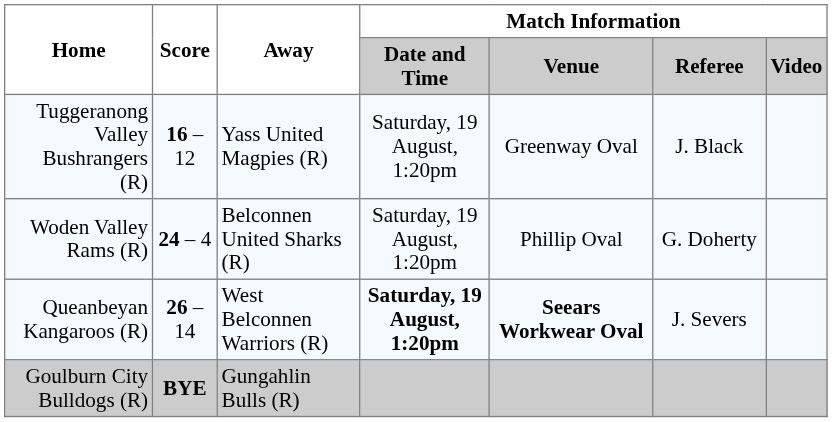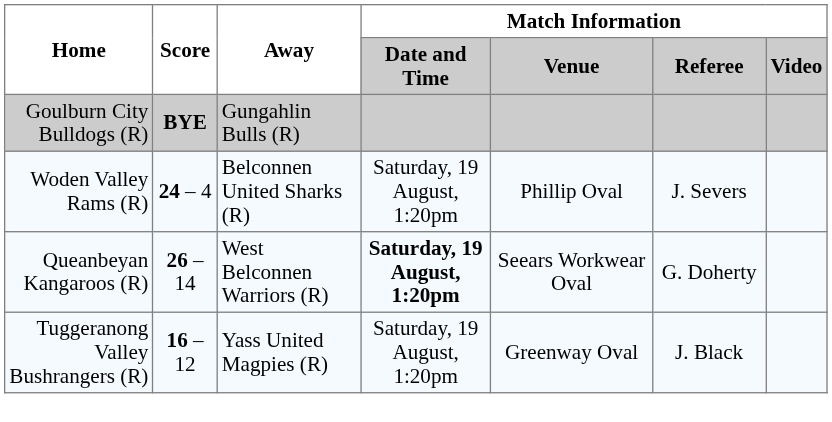rows swapped: Tuggeranong Valley Bushrangers (R) <-> Goulburn City Bulldogs (R)
Woden Valley Rams (R) | Match Information / Referee: G. Doherty -> J. Severs
Queanbeyan Kangaroos (R) | Match Information / Venue: bold -> normal
Queanbeyan Kangaroos (R) | Match Information / Referee: J. Severs -> G. Doherty
